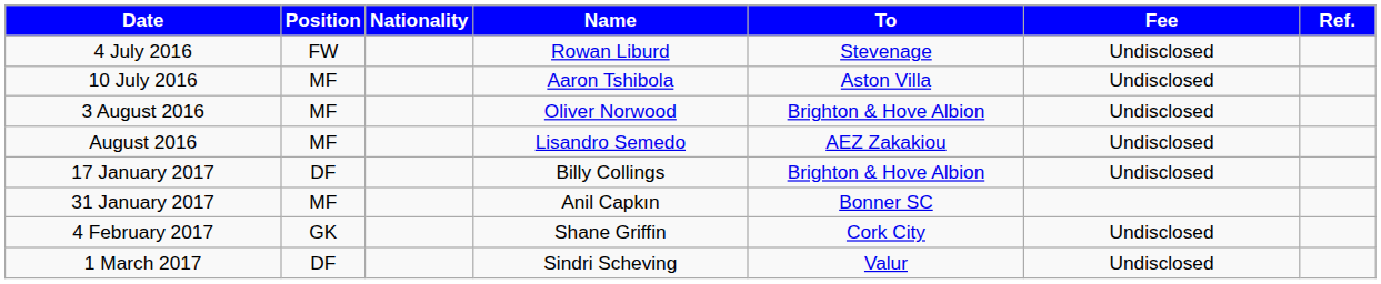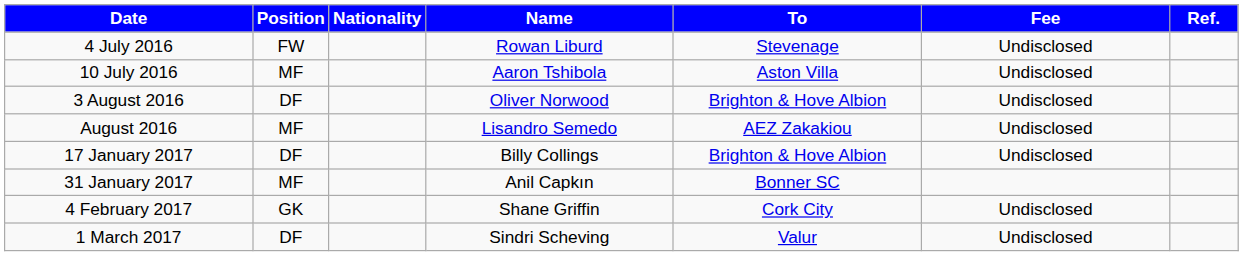3 August 2016 | Position: MF -> DF
